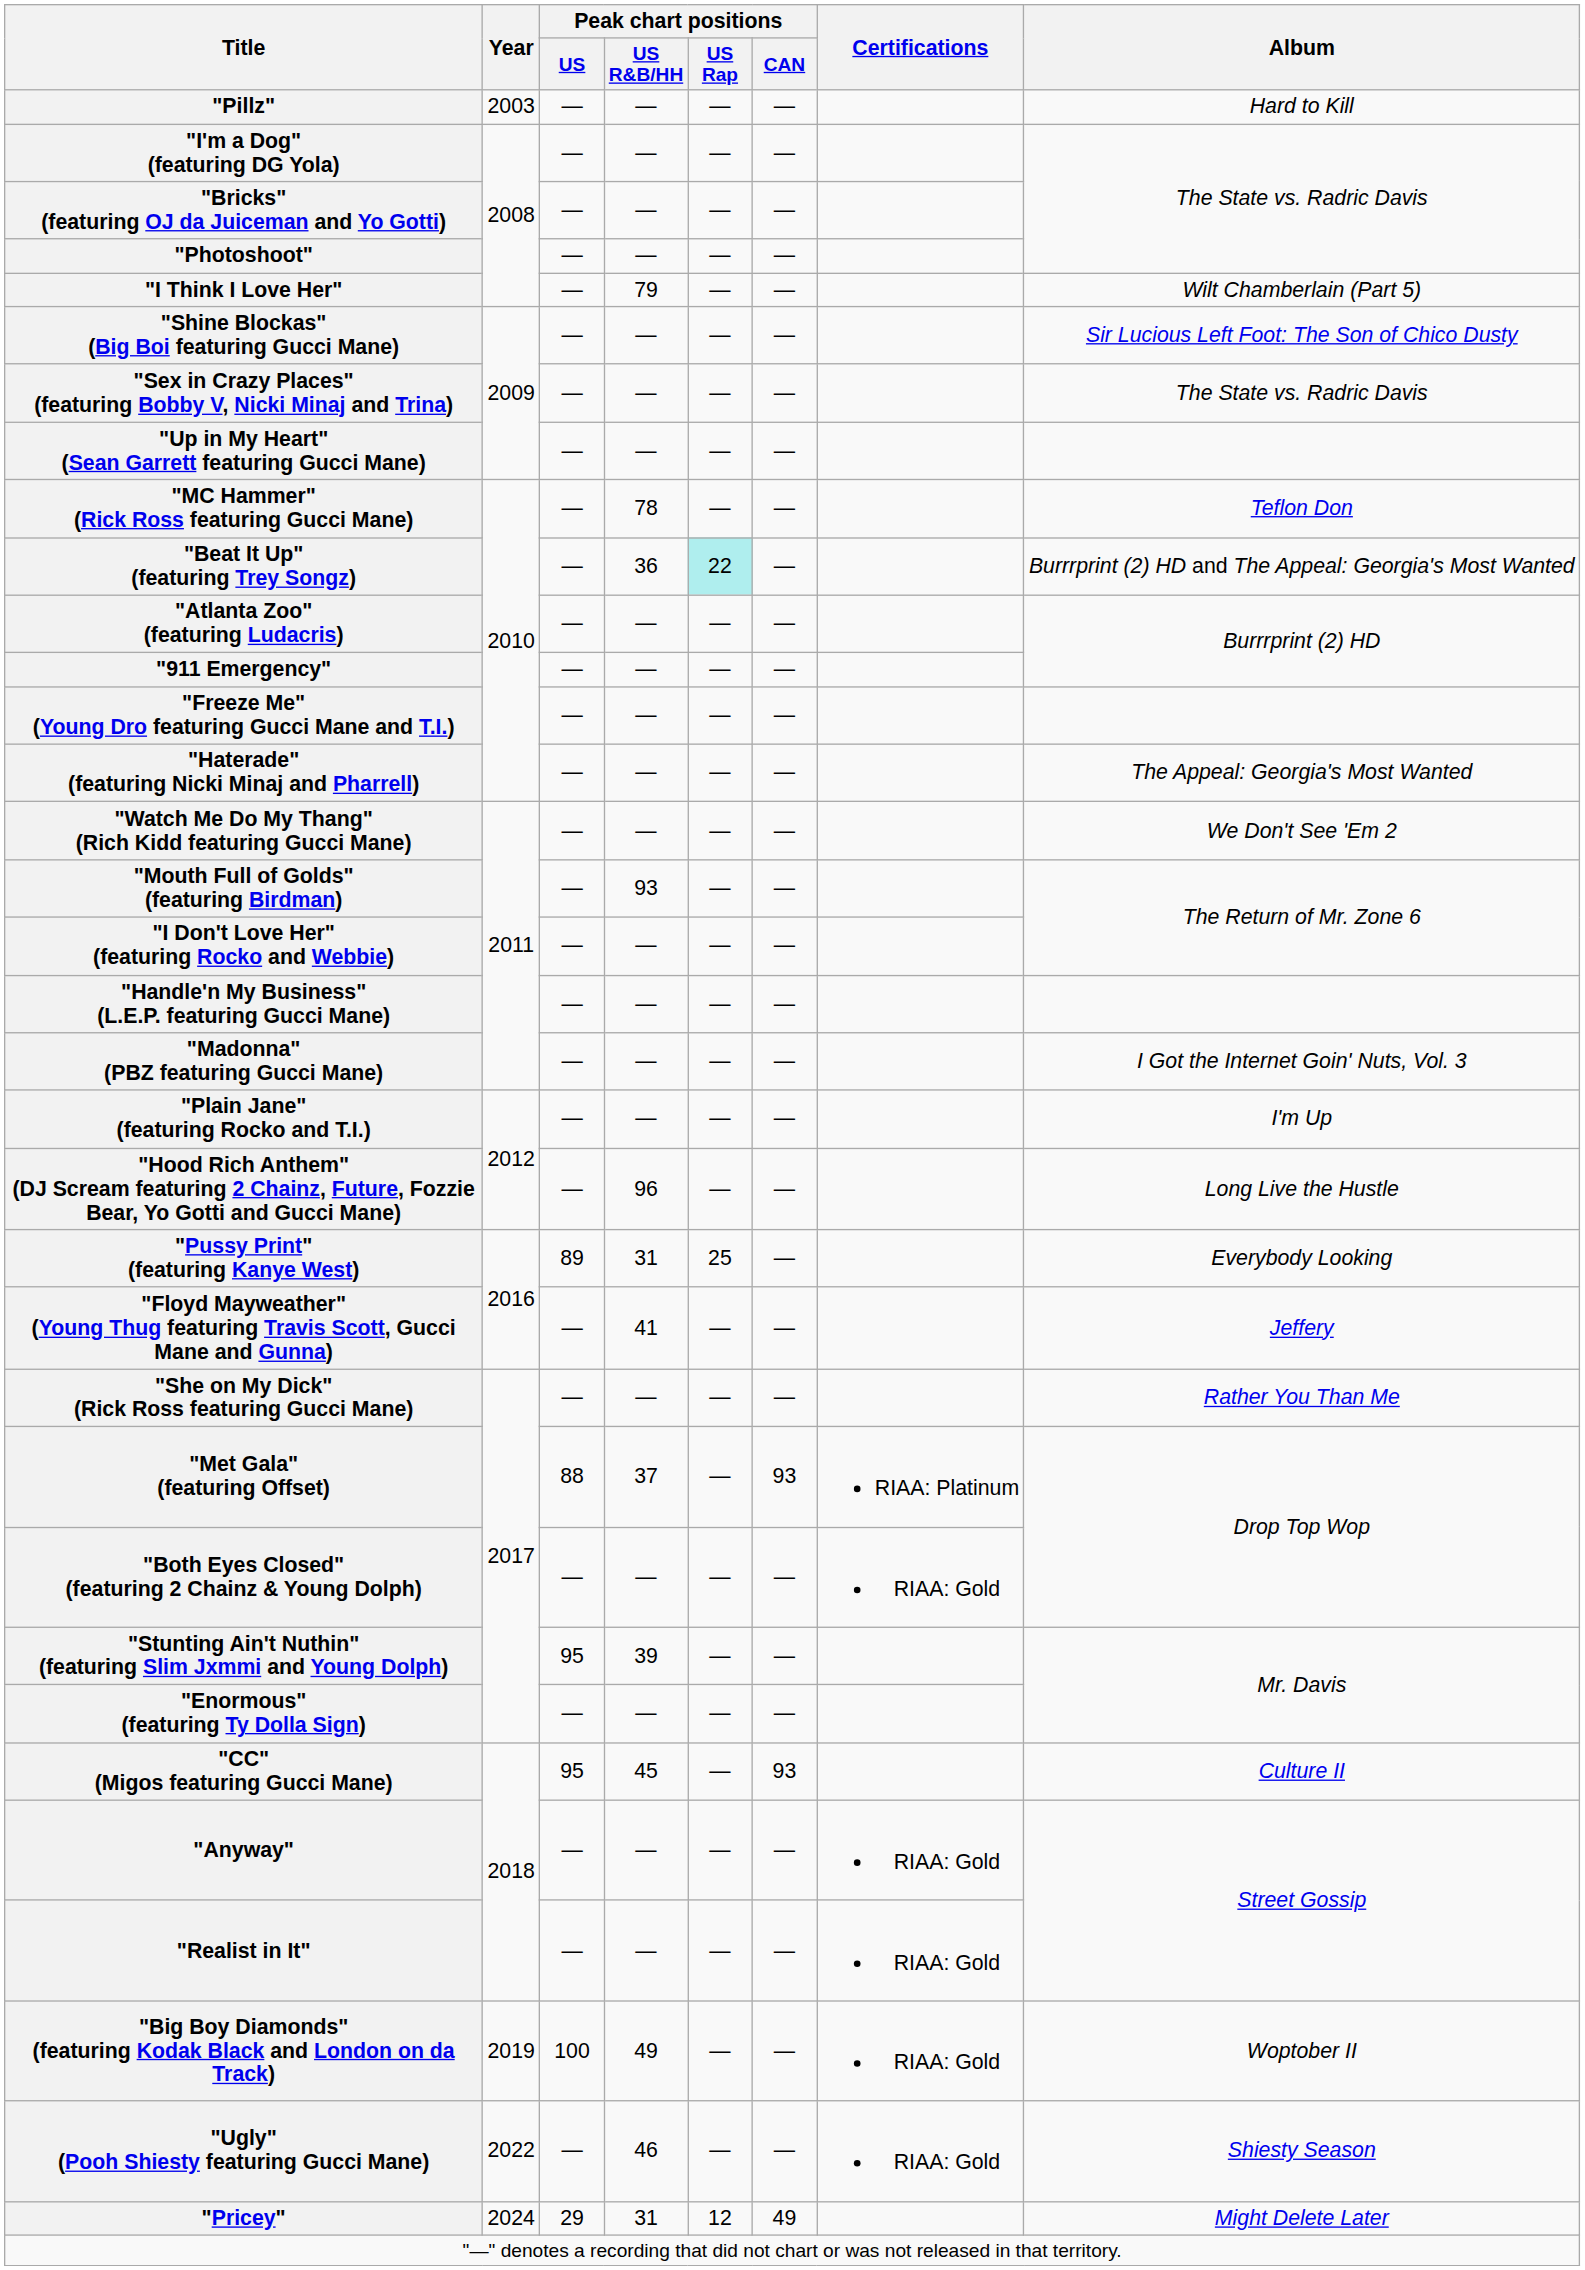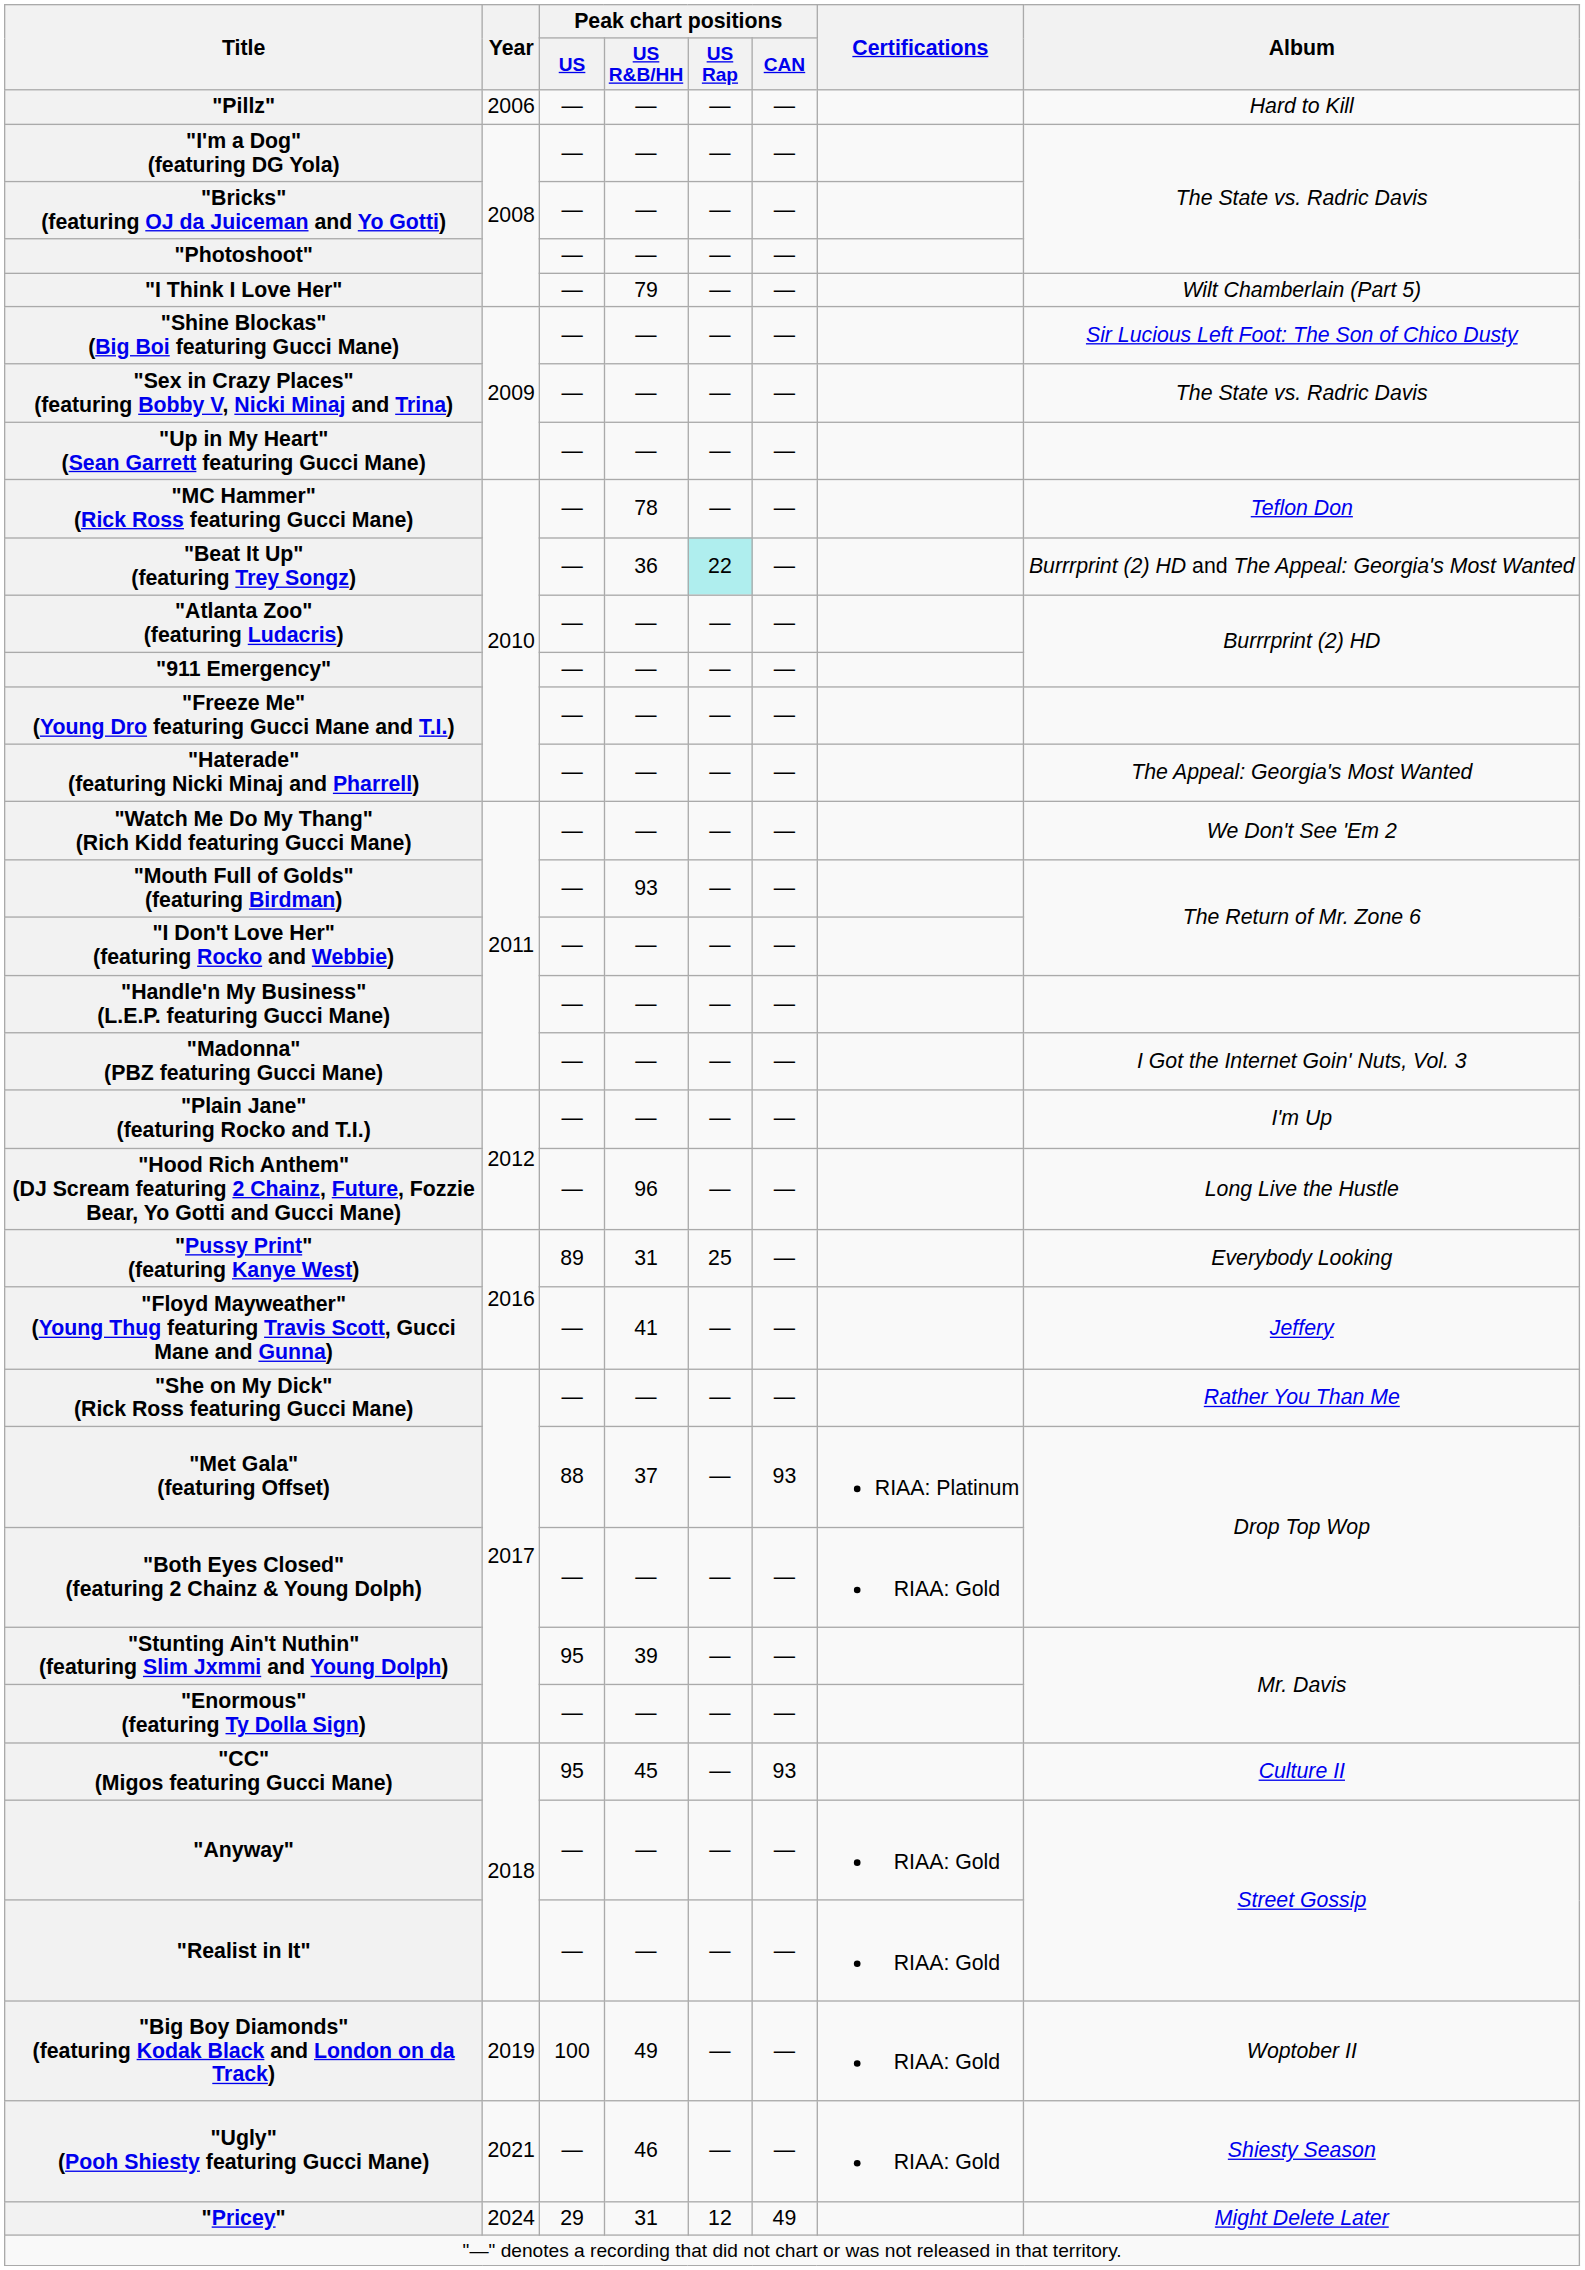"Pillz" | Year: 2003 -> 2006
"Ugly" (Pooh Shiesty featuring Gucci Mane) | Year: 2022 -> 2021
